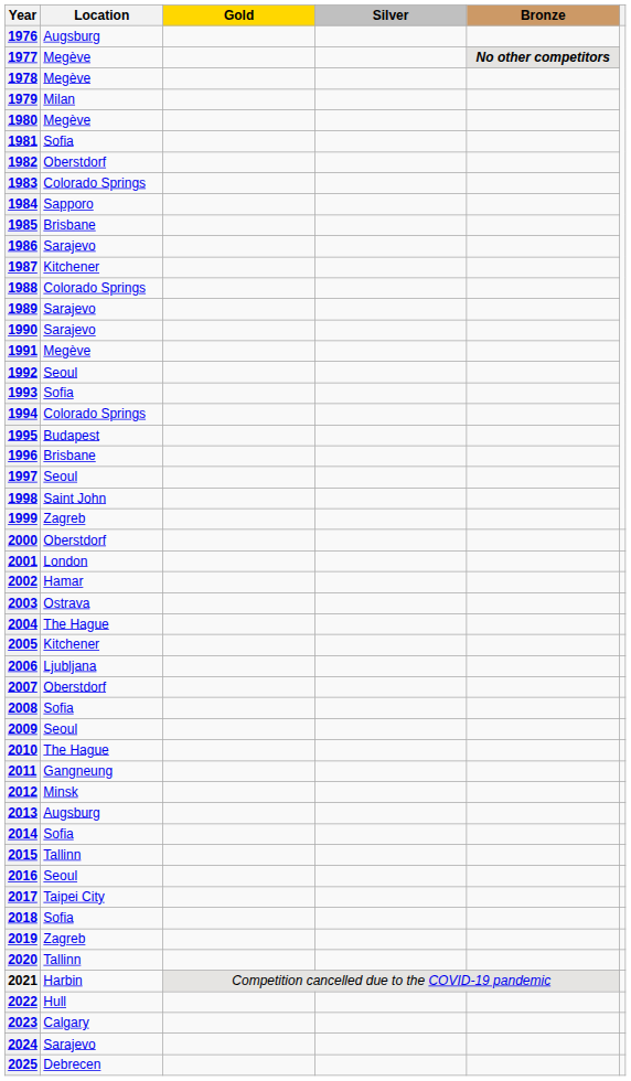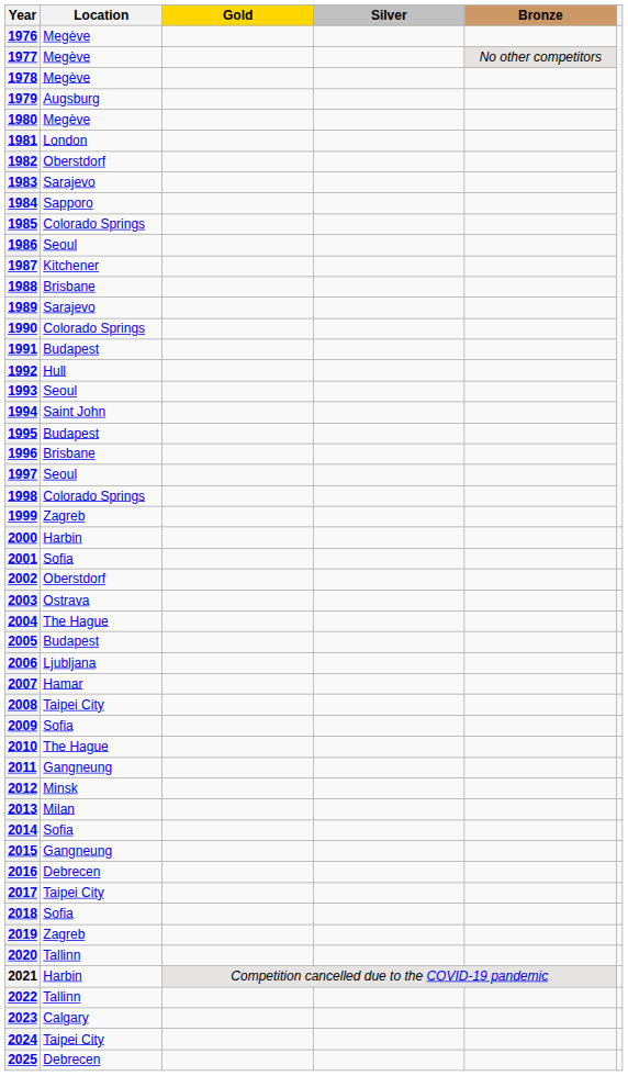1976 | Location: Augsburg -> Megève
1977 | Bronze: bold -> normal
1979 | Location: Milan -> Augsburg
1981 | Location: Sofia -> London
1983 | Location: Colorado Springs -> Sarajevo
1985 | Location: Brisbane -> Colorado Springs
1986 | Location: Sarajevo -> Seoul
1988 | Location: Colorado Springs -> Brisbane
1990 | Location: Sarajevo -> Colorado Springs
1991 | Location: Megève -> Budapest
1992 | Location: Seoul -> Hull
1993 | Location: Sofia -> Seoul
1994 | Location: Colorado Springs -> Saint John
1998 | Location: Saint John -> Colorado Springs
2000 | Location: Oberstdorf -> Harbin
2001 | Location: London -> Sofia
2002 | Location: Hamar -> Oberstdorf
2005 | Location: Kitchener -> Budapest
2007 | Location: Oberstdorf -> Hamar
2008 | Location: Sofia -> Taipei City
2009 | Location: Seoul -> Sofia
2013 | Location: Augsburg -> Milan
2015 | Location: Tallinn -> Gangneung
2016 | Location: Seoul -> Debrecen
2022 | Location: Hull -> Tallinn
2024 | Location: Sarajevo -> Taipei City
